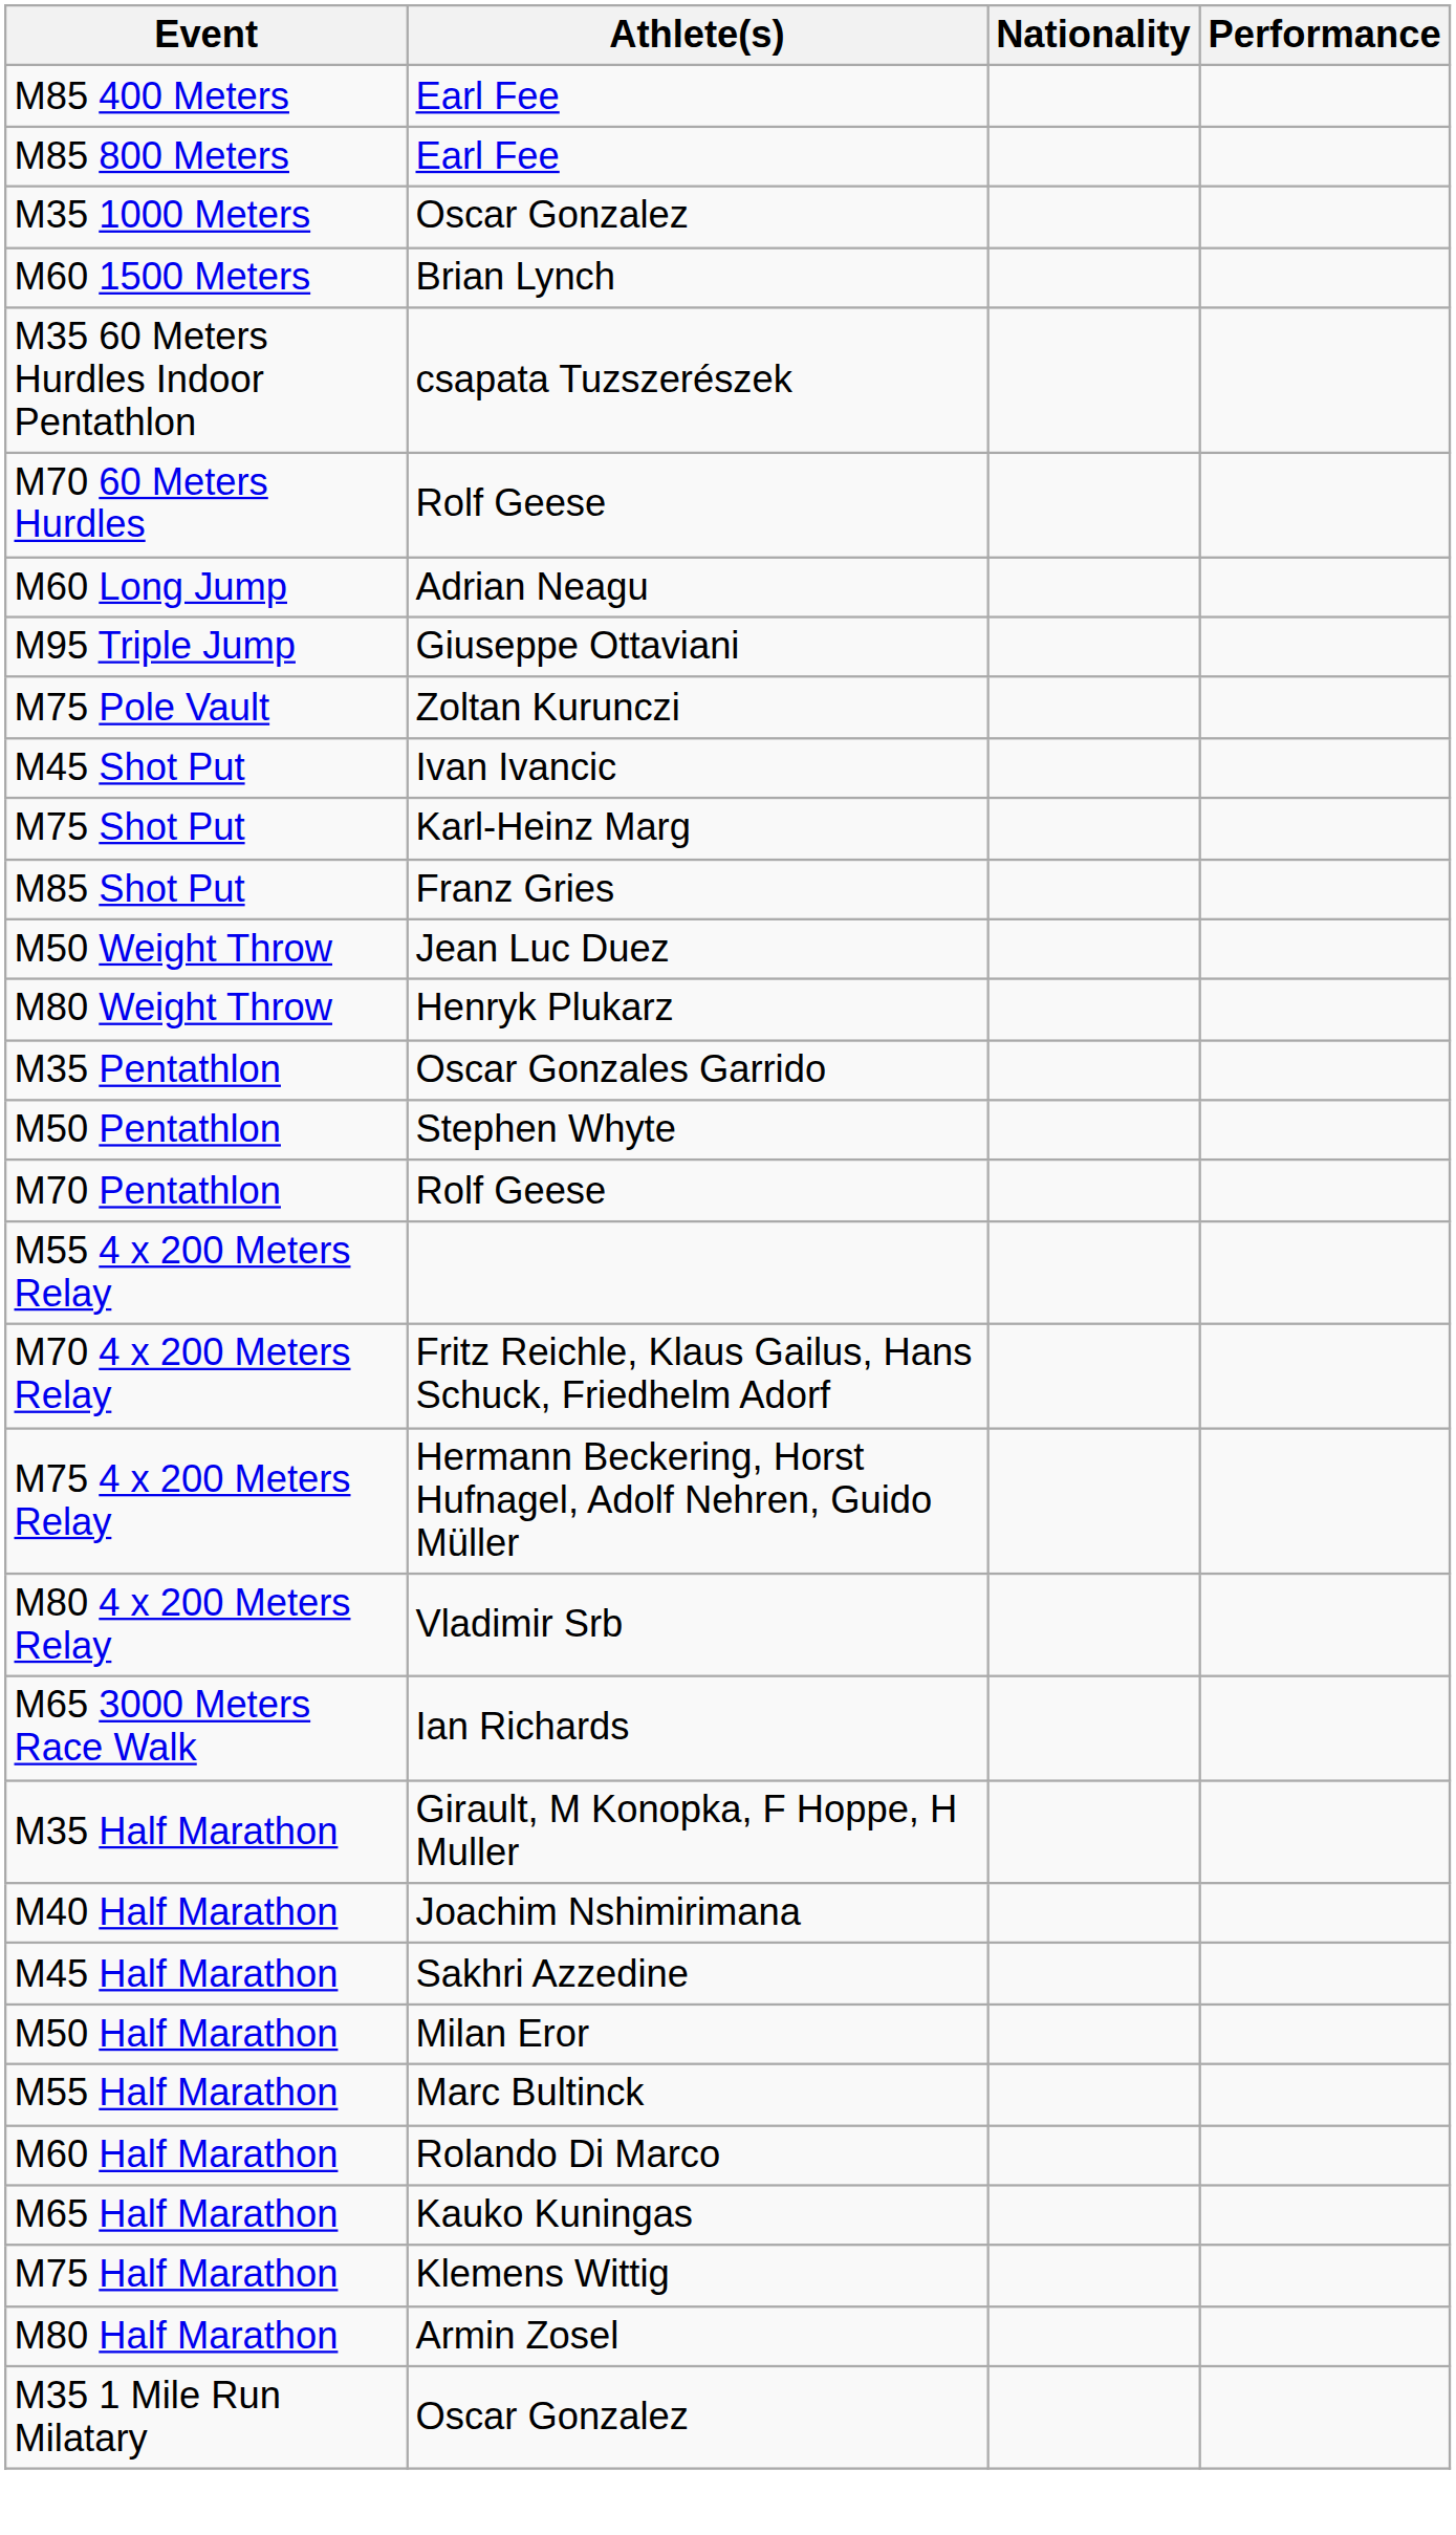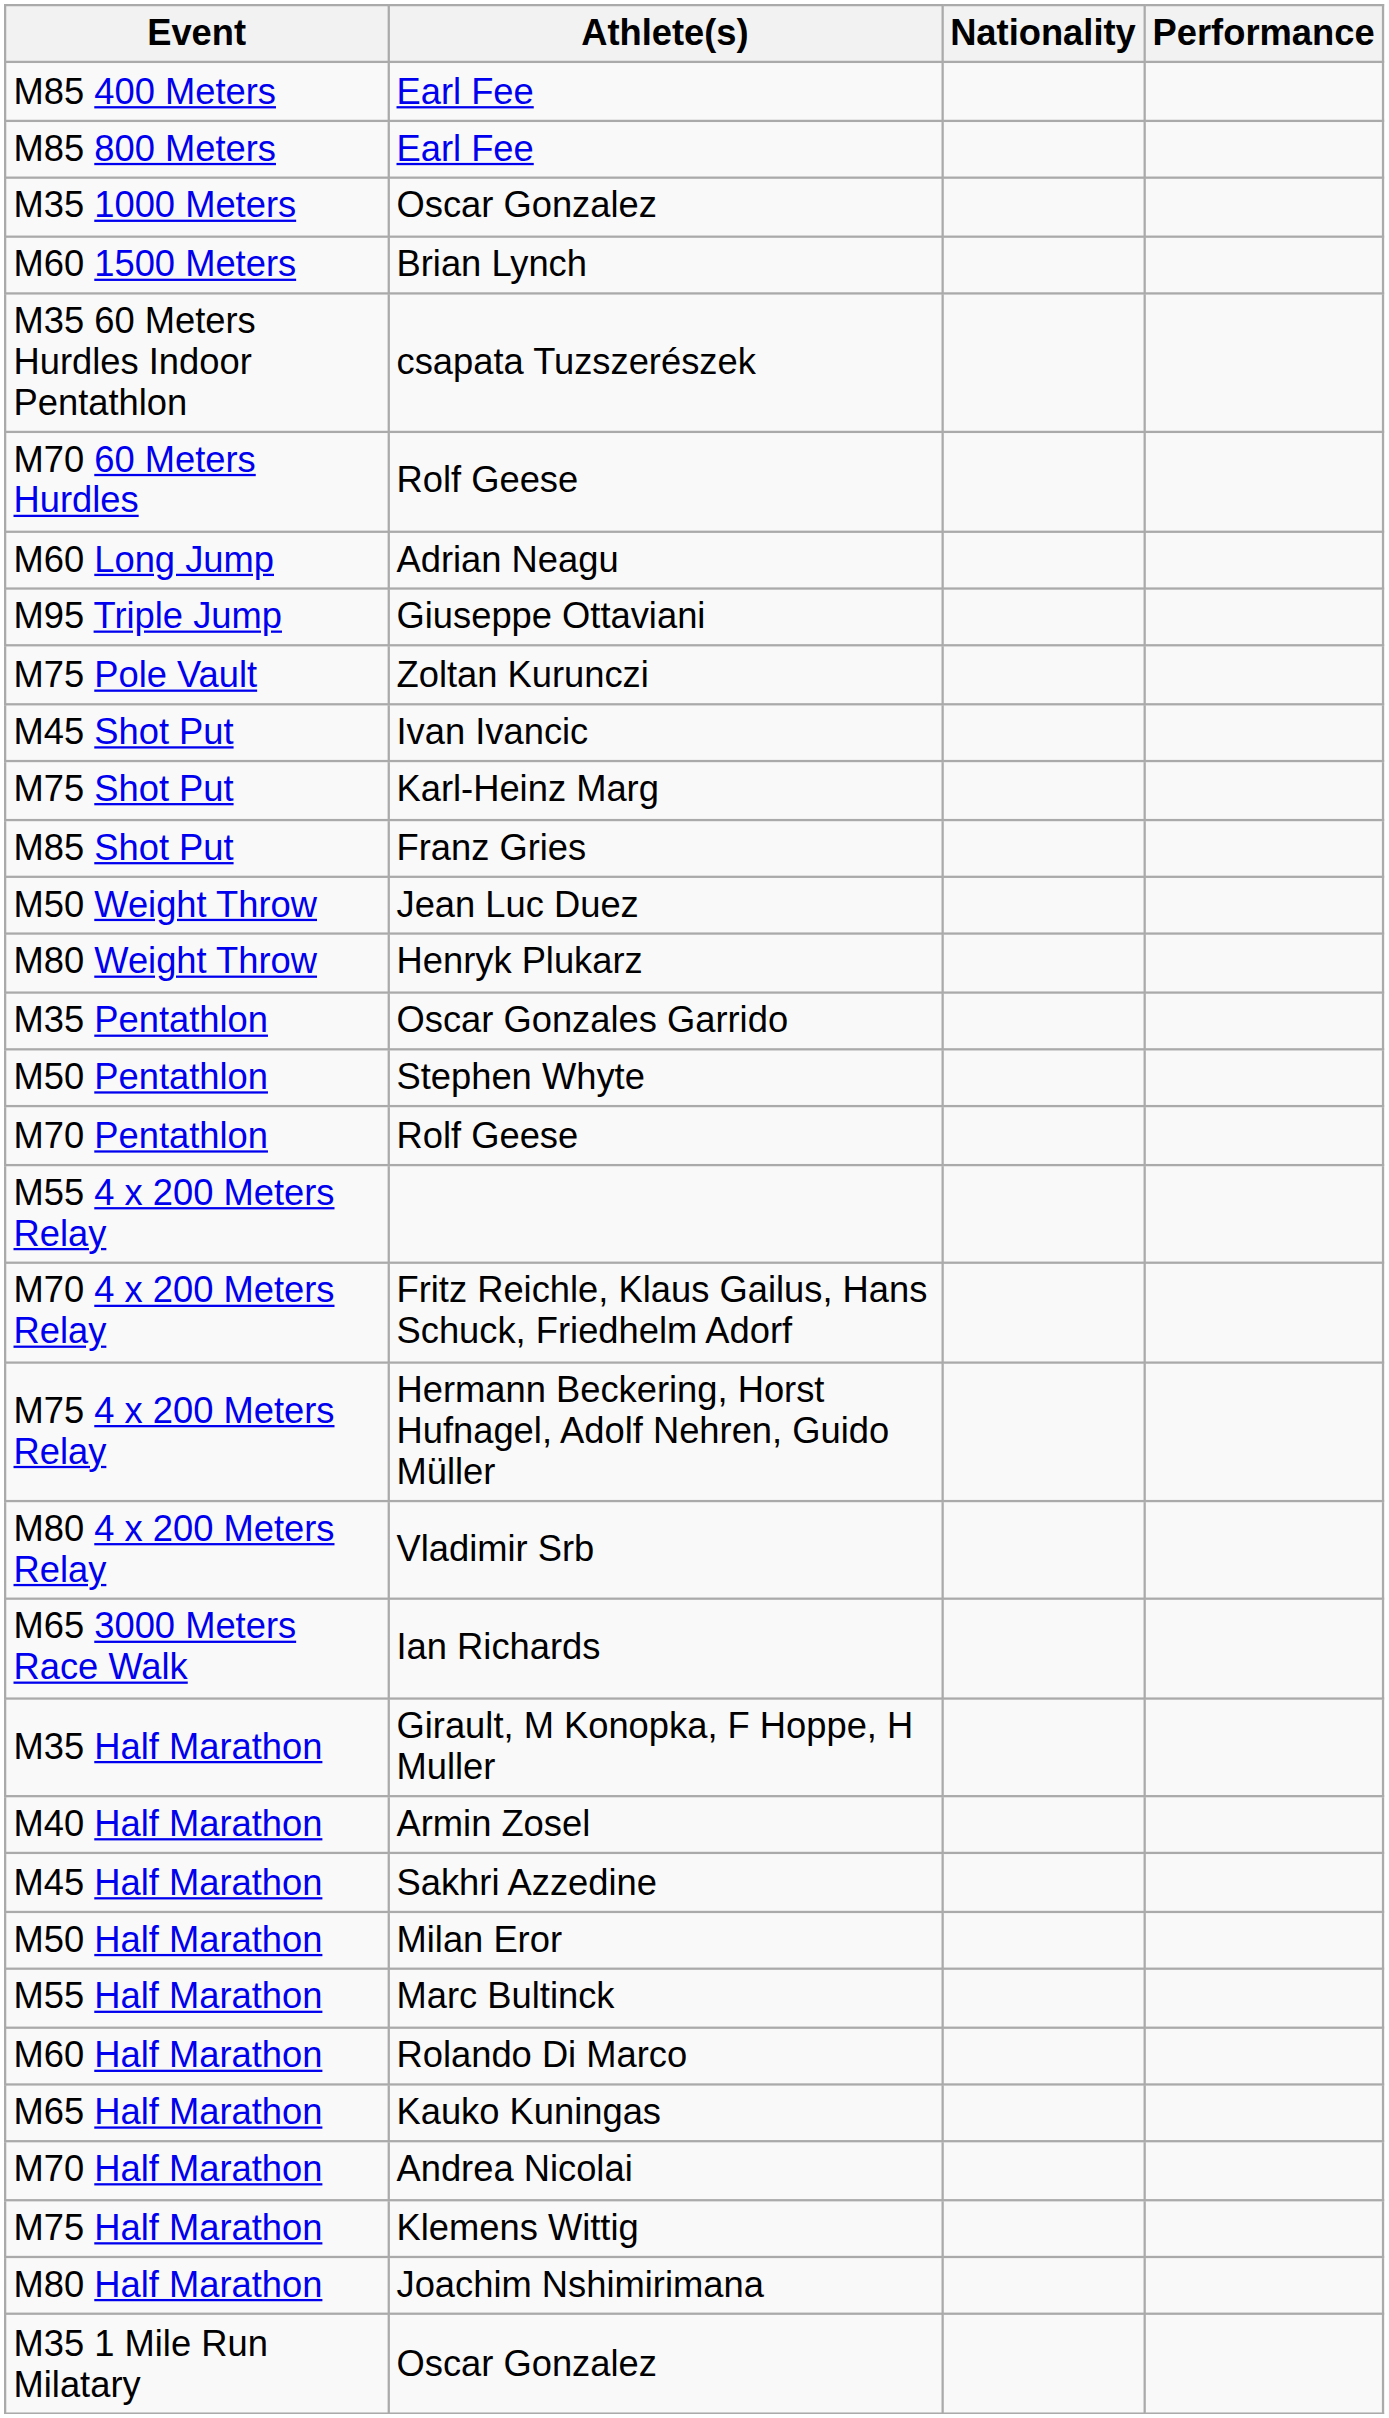M40 Half Marathon | Athlete(s): Joachim Nshimirimana -> Armin Zosel
+ row: M70 Half Marathon | Andrea Nicolai
M80 Half Marathon | Athlete(s): Armin Zosel -> Joachim Nshimirimana
